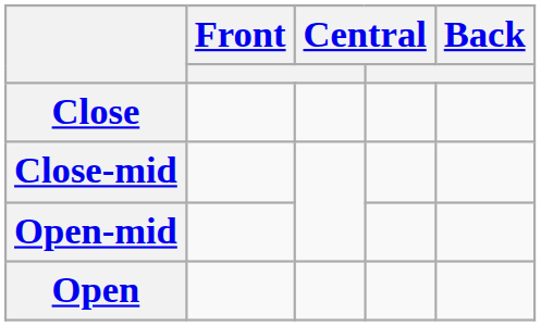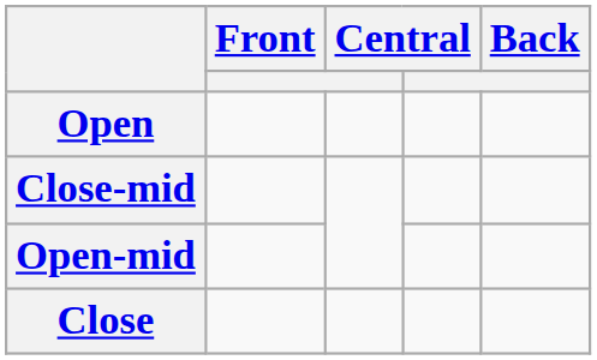rows swapped: Close <-> Open
